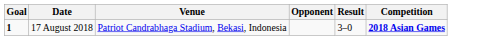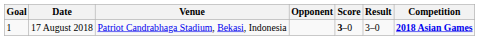+ column: Score | 3–0
17 August 2018 | Goal: bold -> normal
